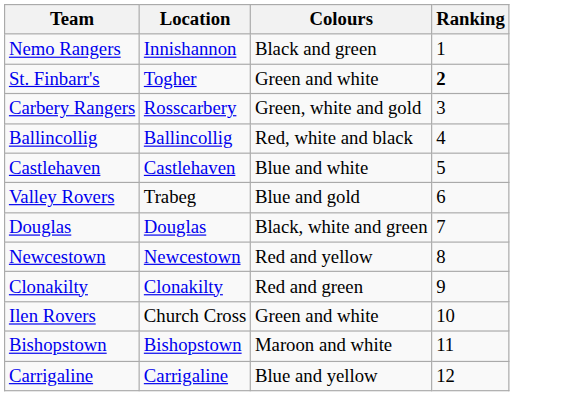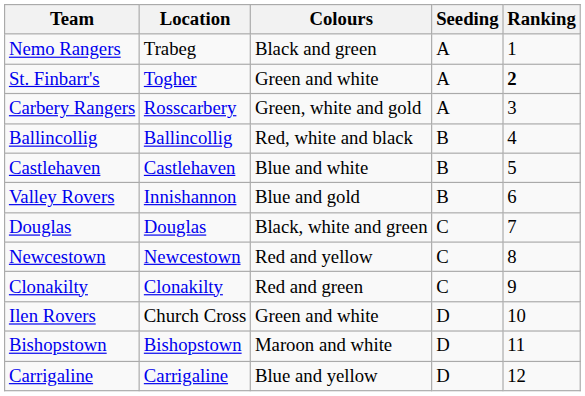+ column: Seeding | A | A | A | B | B | B | C | C | C | D | D | D
Nemo Rangers | Location: Innishannon -> Trabeg
Valley Rovers | Location: Trabeg -> Innishannon
